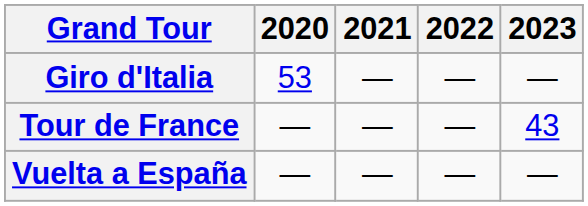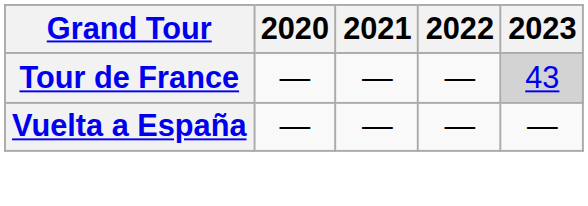- row: Giro d'Italia | 53 | — | — | —
Tour de France | 2023: no background -> lightgrey background
